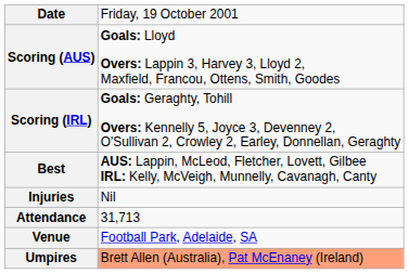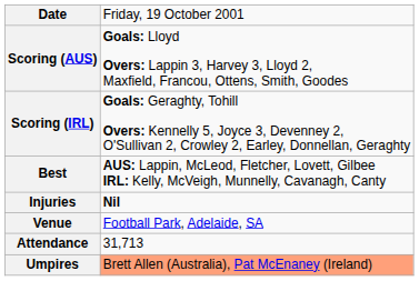Injuries | column 2: normal -> bold
rows swapped: Venue <-> Attendance
